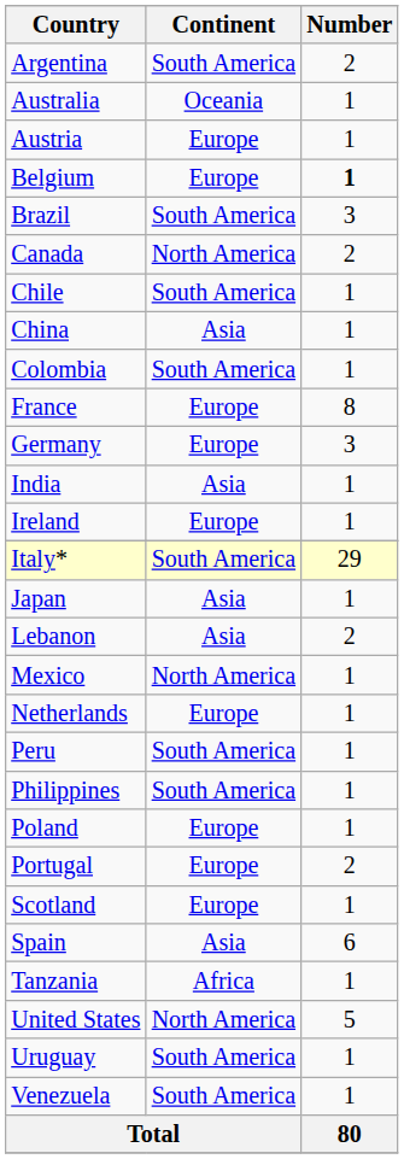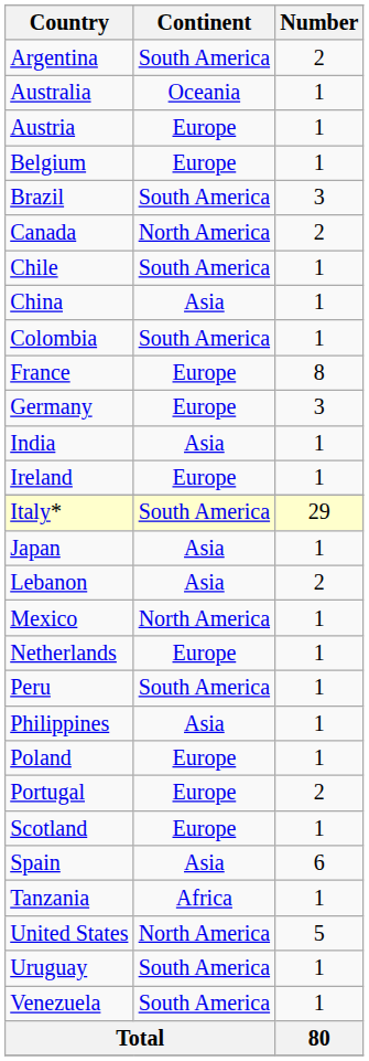Belgium | Number: bold -> normal
Philippines | Continent: South America -> Asia
